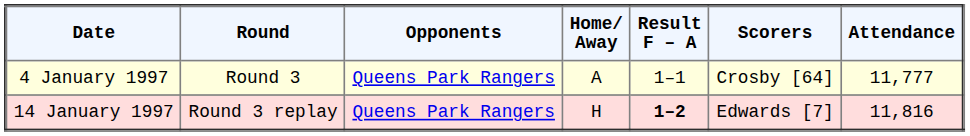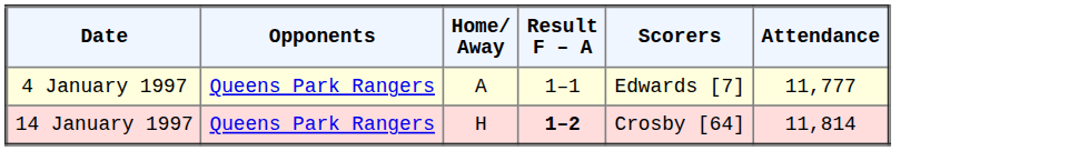- column: Round | Round 3 | Round 3 replay
4 January 1997 | Scorers: Crosby [64] -> Edwards [7]
14 January 1997 | Scorers: Edwards [7] -> Crosby [64]
14 January 1997 | Attendance: 11,816 -> 11,814
